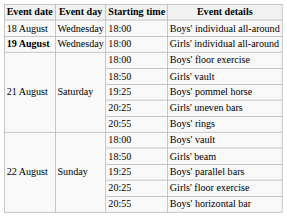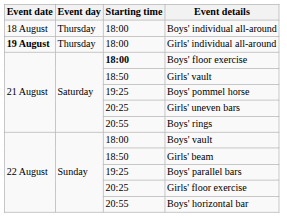Boys' individual all-around | Event day: Wednesday -> Thursday
Girls' individual all-around | Event day: Wednesday -> Thursday
Boys' floor exercise | Starting time: normal -> bold
